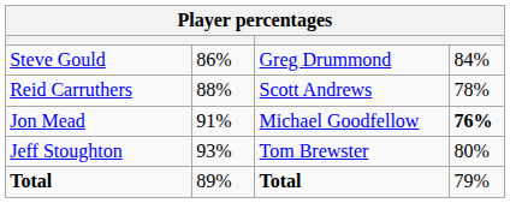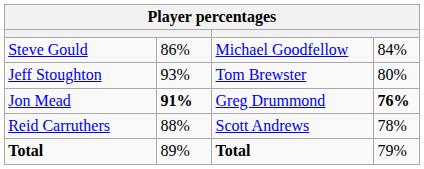Steve Gould | column 3: Greg Drummond -> Michael Goodfellow
rows swapped: Reid Carruthers <-> Jeff Stoughton
Jon Mead | column 2: normal -> bold
Jon Mead | column 3: Michael Goodfellow -> Greg Drummond
